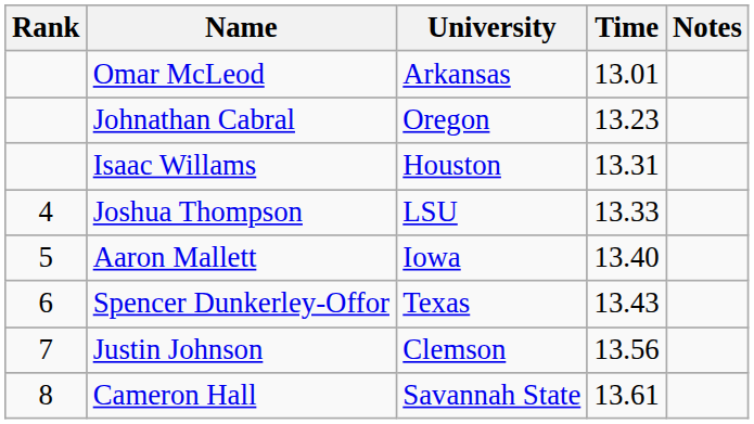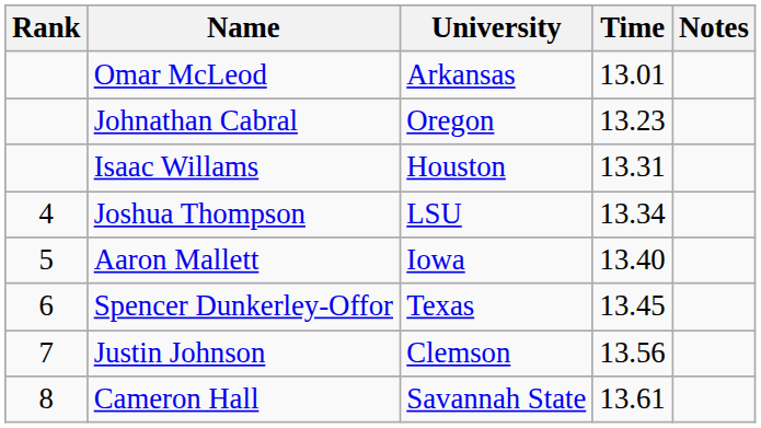Joshua Thompson | Time: 13.33 -> 13.34
Spencer Dunkerley-Offor | Time: 13.43 -> 13.45
